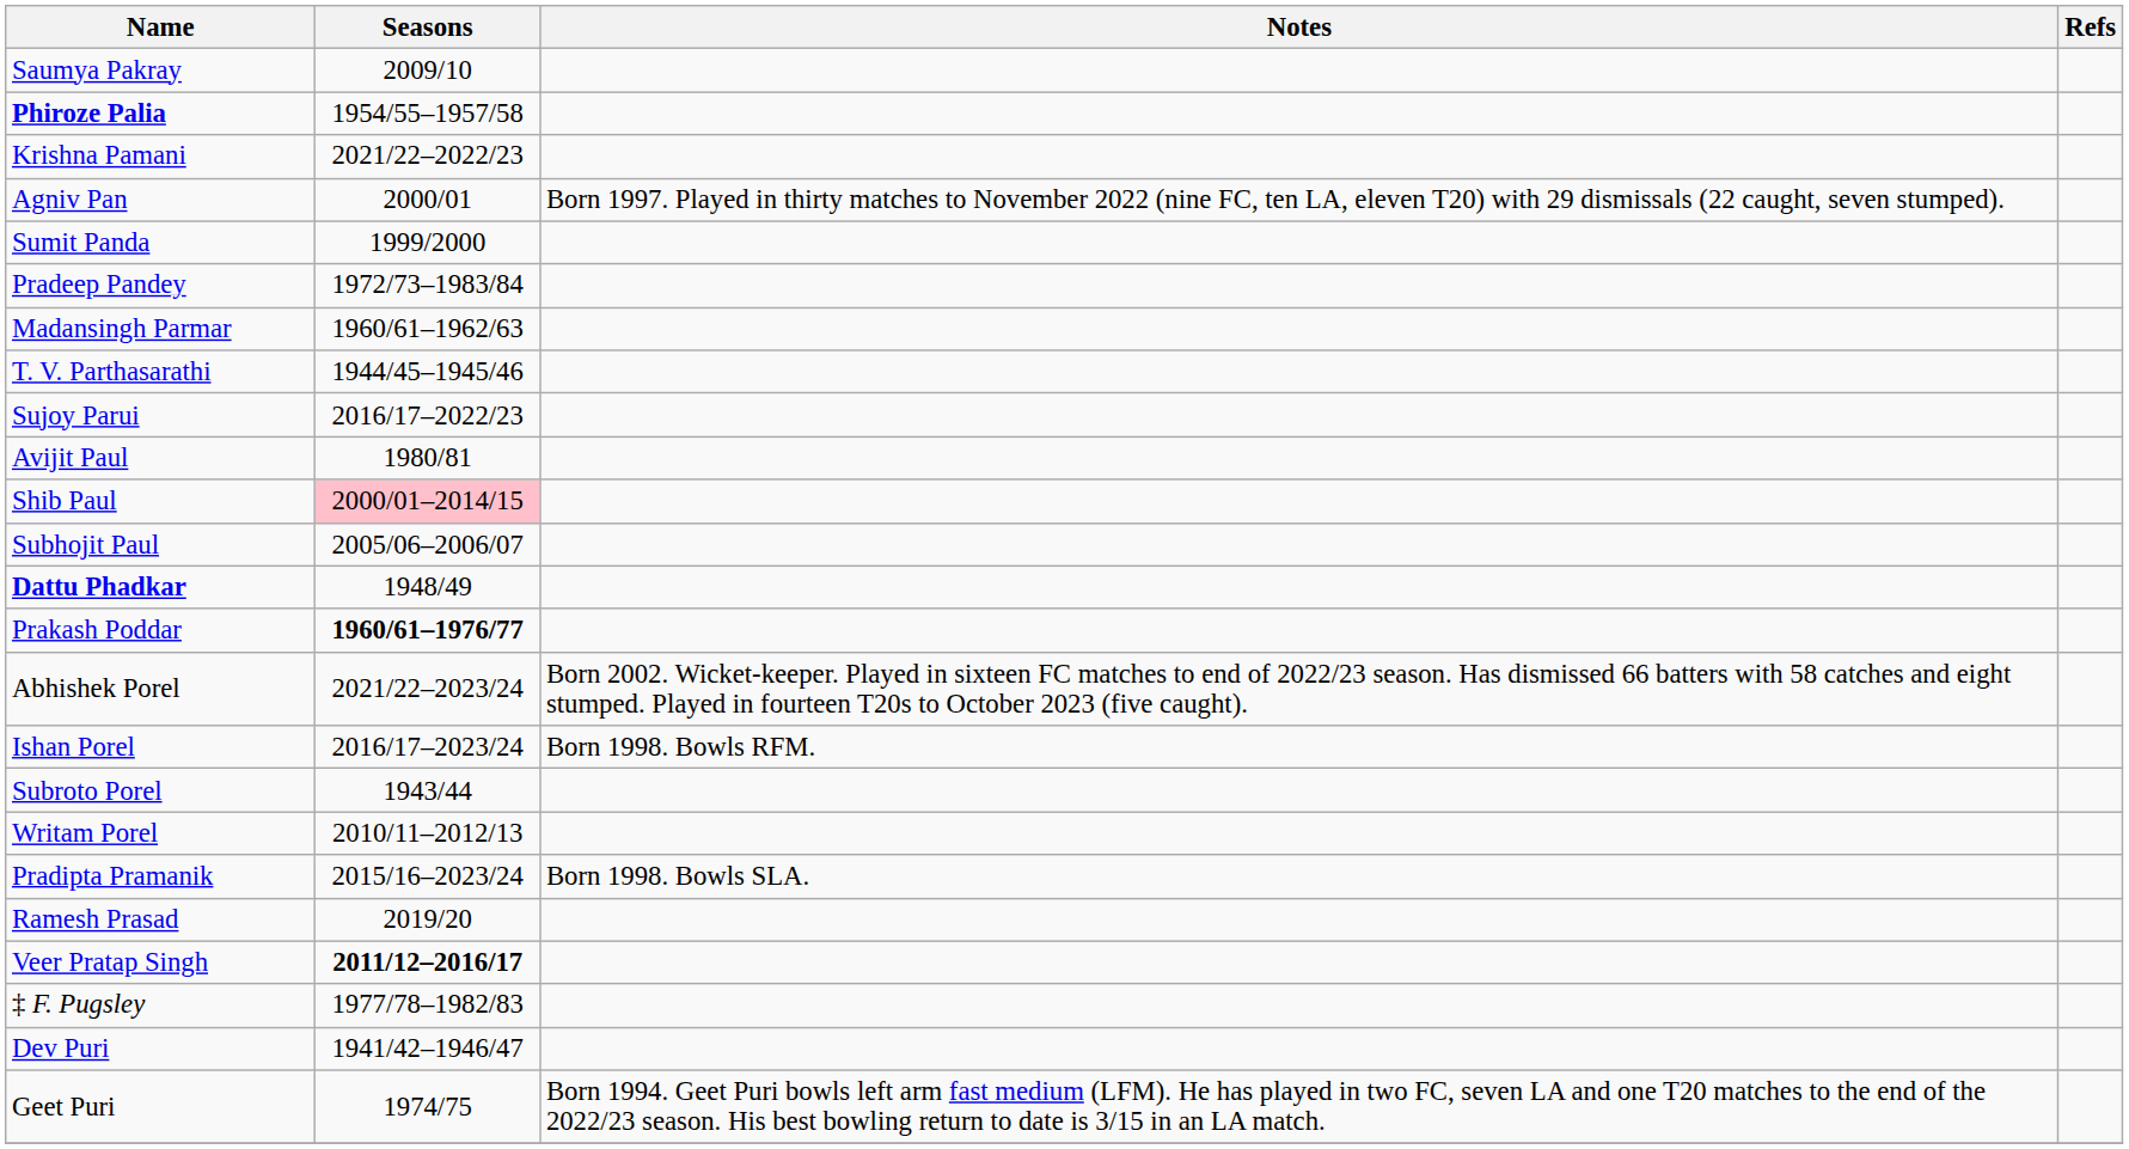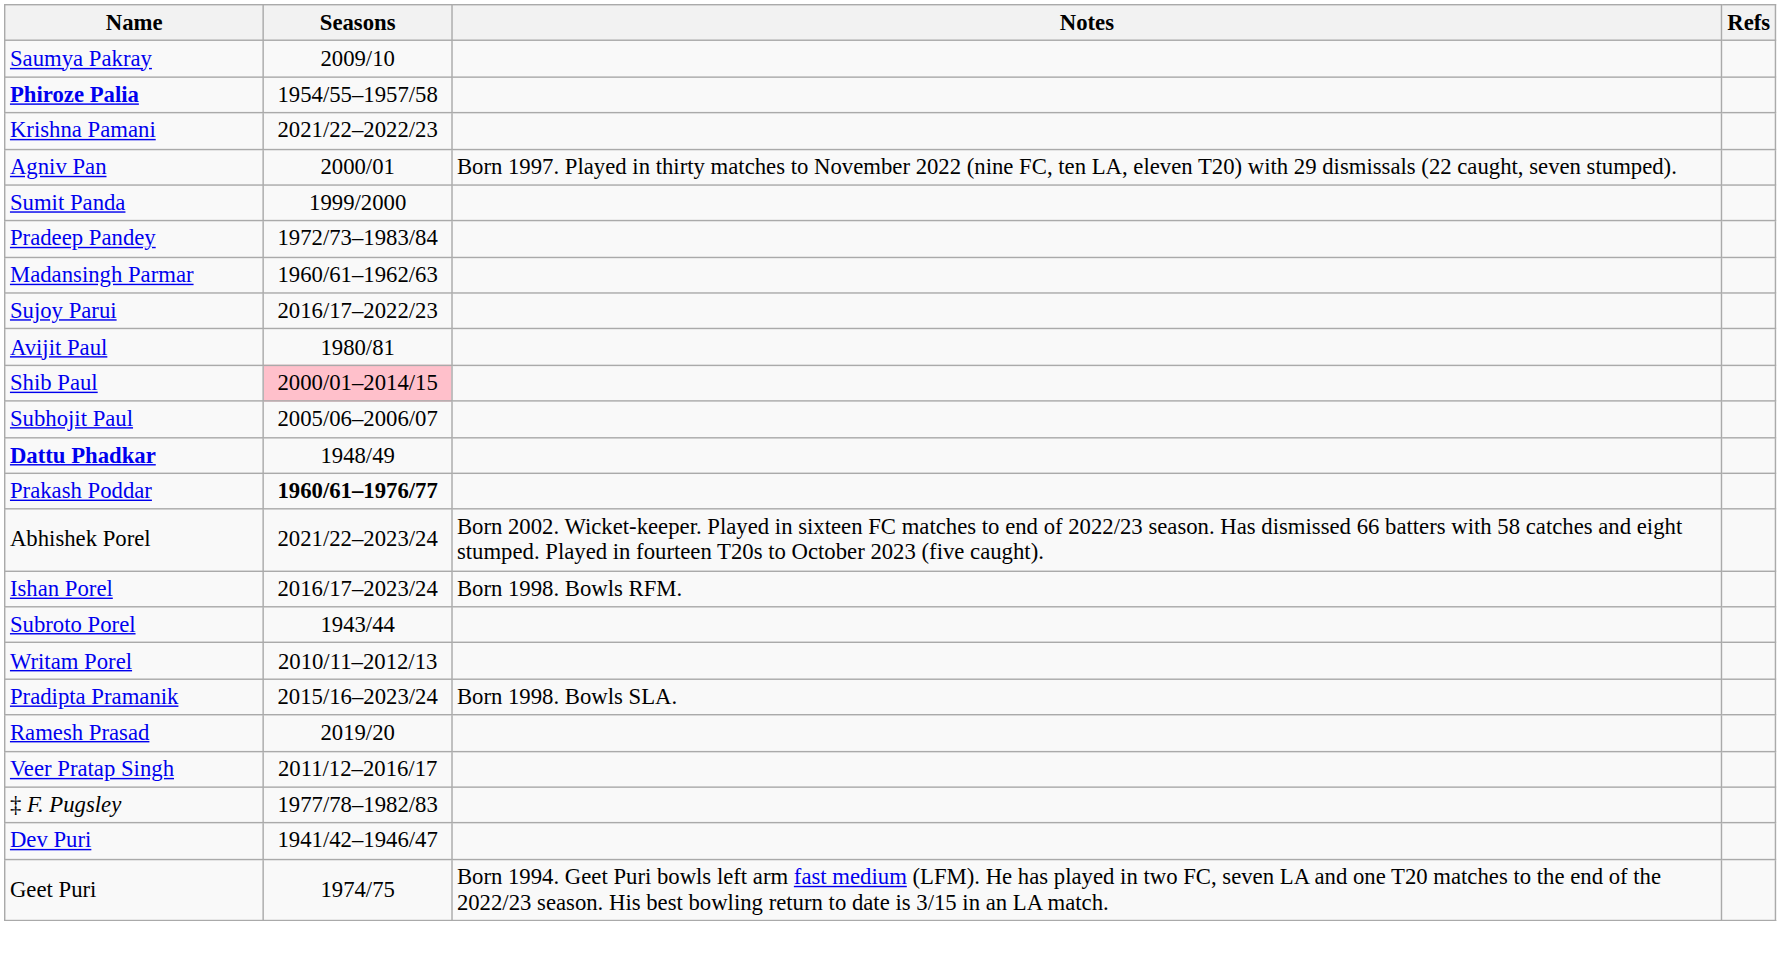- row: T. V. Parthasarathi | 1944/45–1945/46
Veer Pratap Singh | Seasons: bold -> normal
